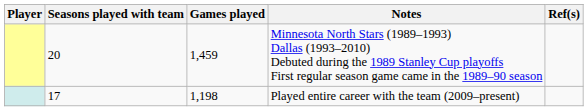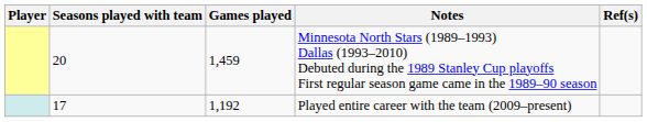Played entire career with the team (2009–present) | Games played: 1,198 -> 1,192
